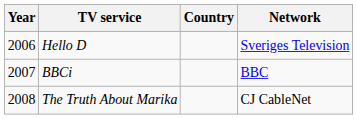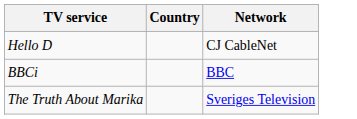- column: Year | 2006 | 2007 | 2008
Hello D | Network: Sveriges Television -> CJ CableNet
The Truth About Marika | Network: CJ CableNet -> Sveriges Television
